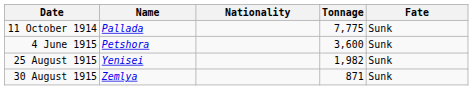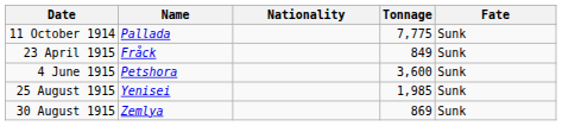+ row: 23 April 1915 | Fråck | 849 | Sunk
25 August 1915 | Tonnage: 1,982 -> 1,985
30 August 1915 | Tonnage: 871 -> 869
